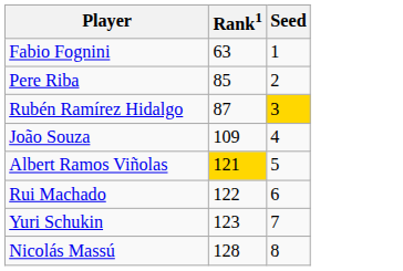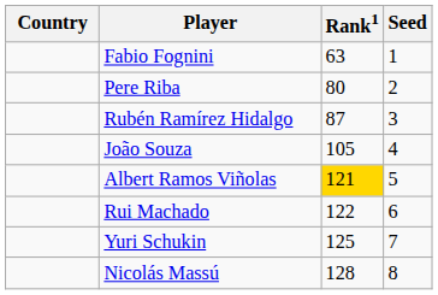+ column: Country
Pere Riba | Rank1: 85 -> 80
Rubén Ramírez Hidalgo | Seed: gold background -> no background
João Souza | Rank1: 109 -> 105
Yuri Schukin | Rank1: 123 -> 125
